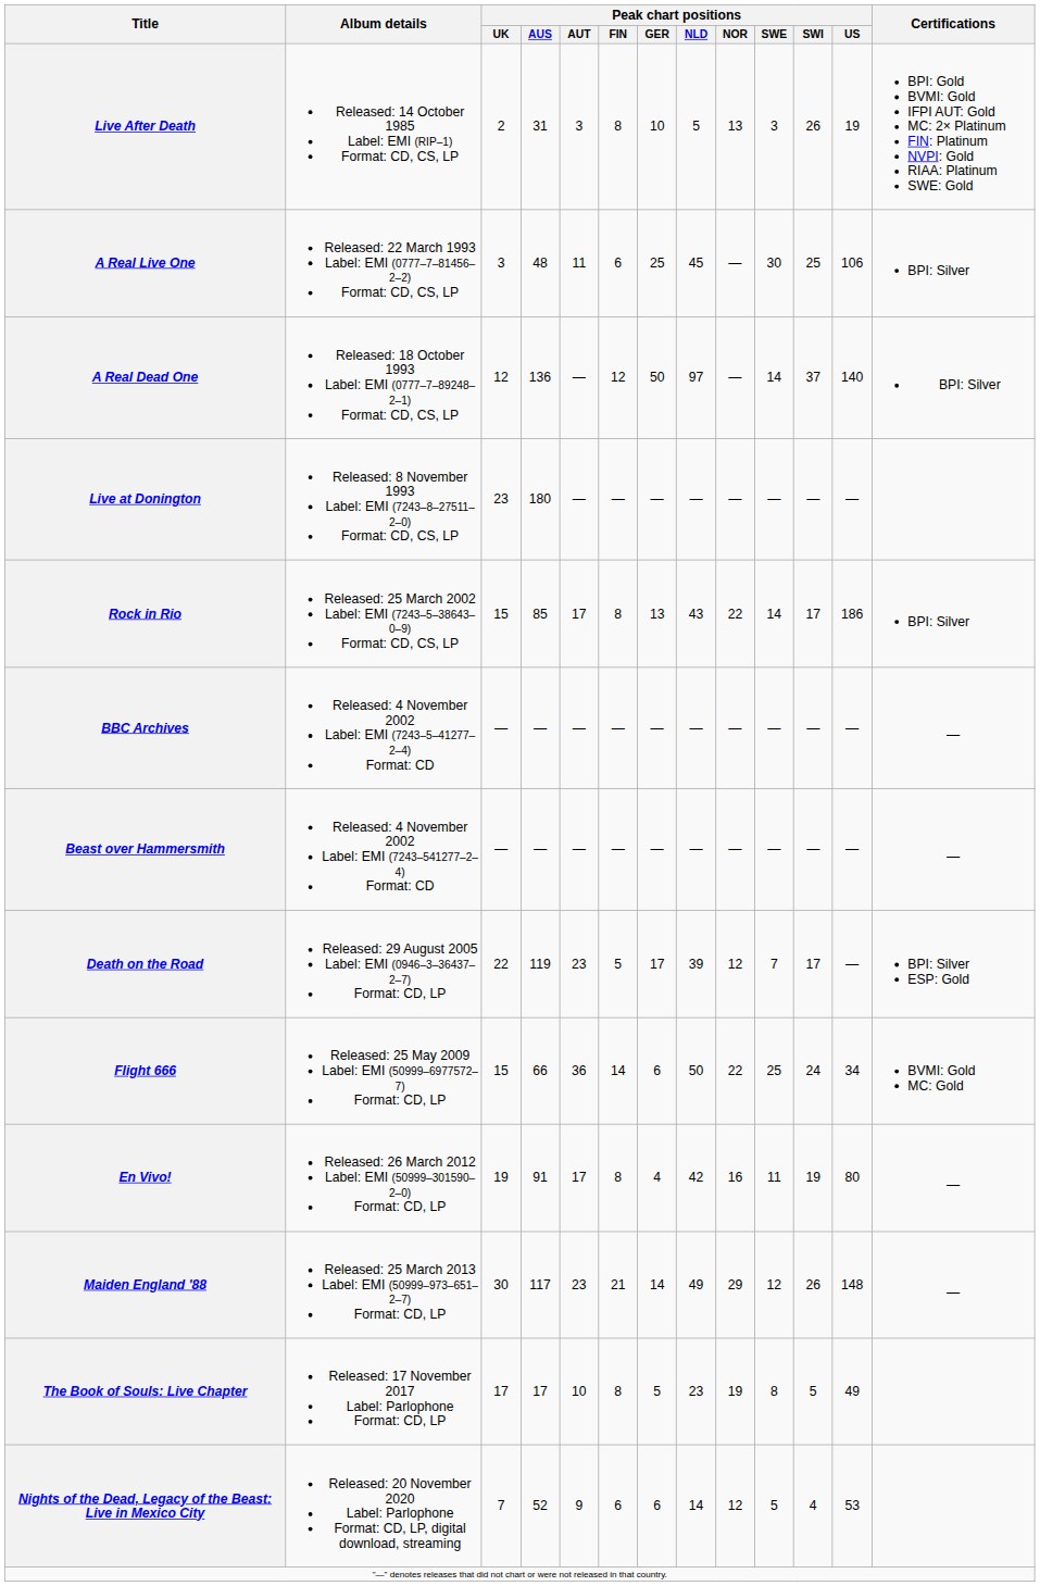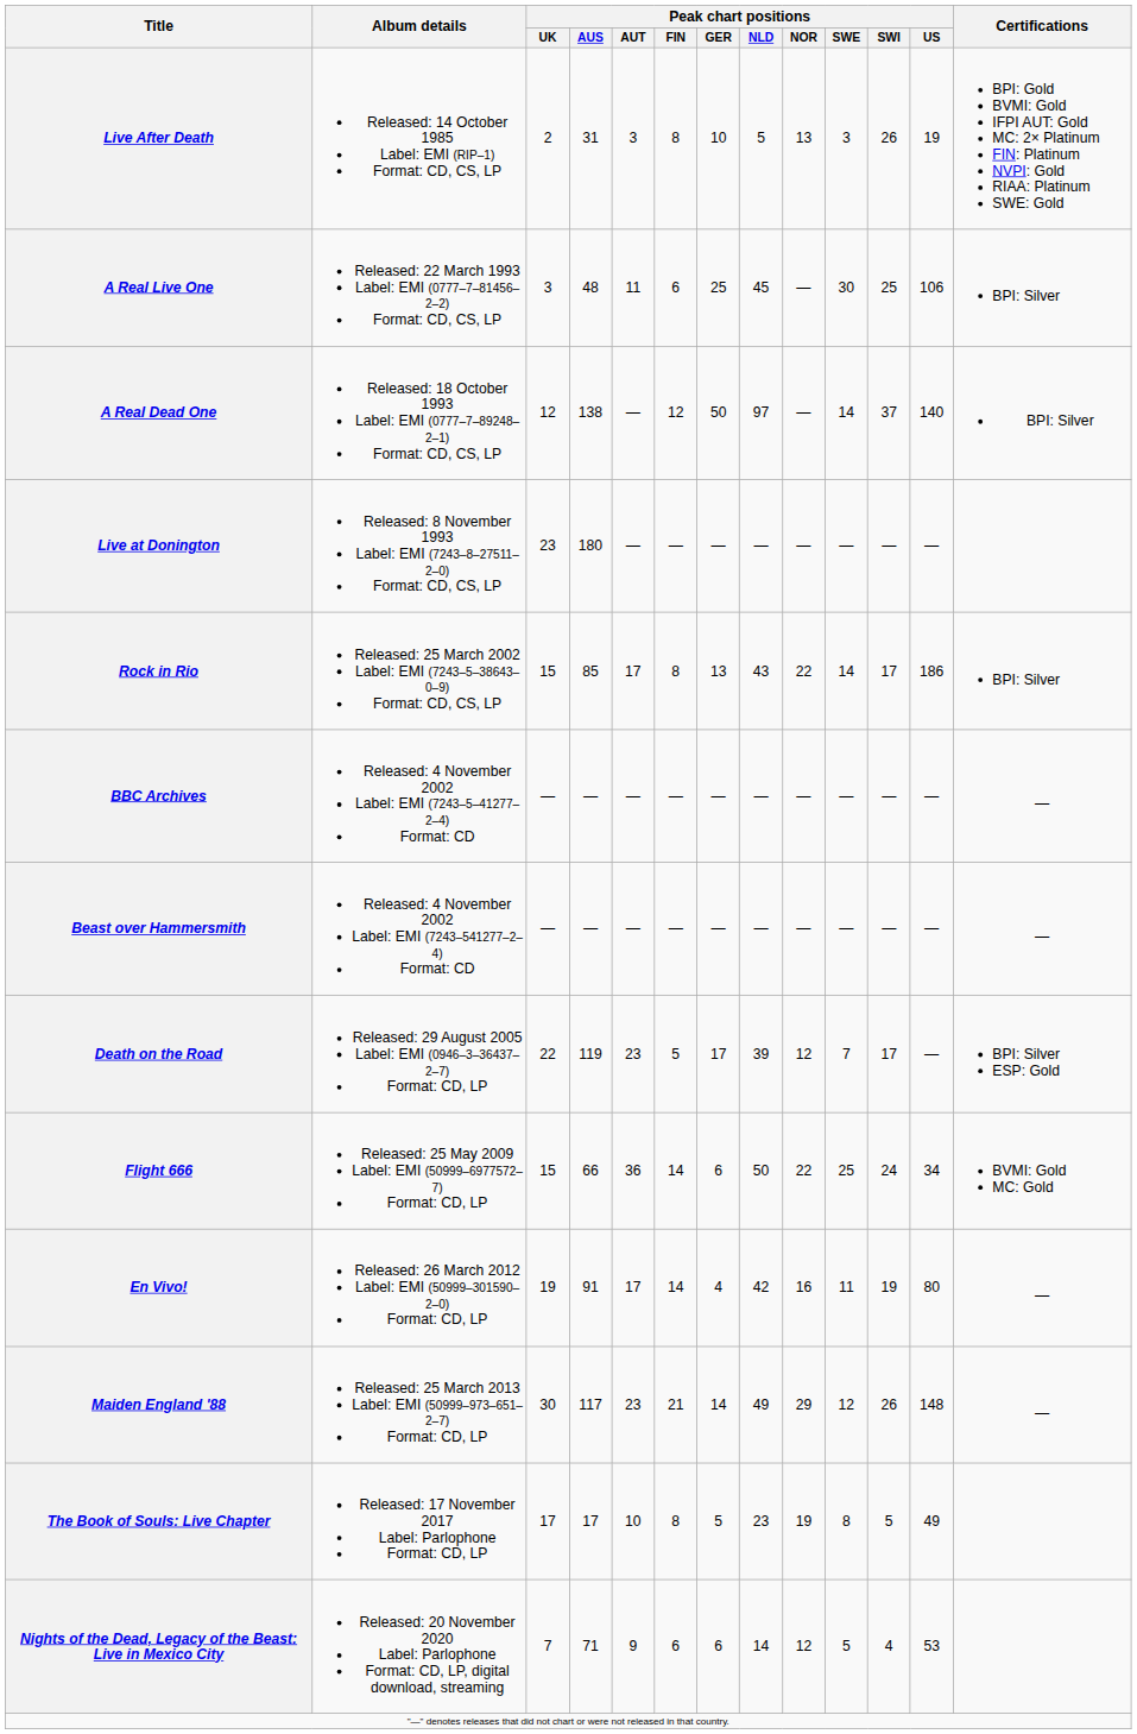A Real Dead One | Peak chart positions / AUS: 136 -> 138
En Vivo! | Peak chart positions / FIN: 8 -> 14
Nights of the Dead, Legacy of the Beast: Live in Mexico City | Peak chart positions / AUS: 52 -> 71
